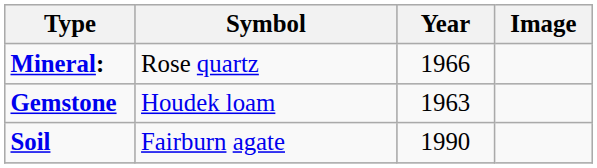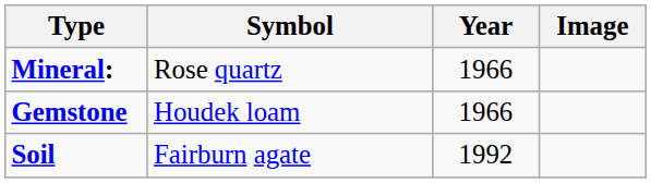Gemstone | Year: 1963 -> 1966
Soil | Year: 1990 -> 1992
